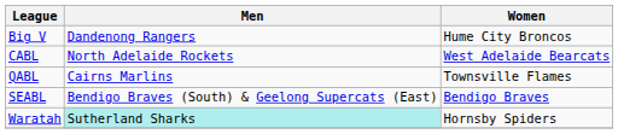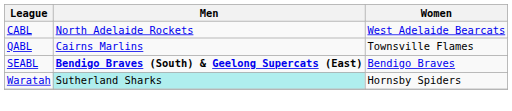- row: Big V | Dandenong Rangers | Hume City Broncos
SEABL | Men: normal -> bold
